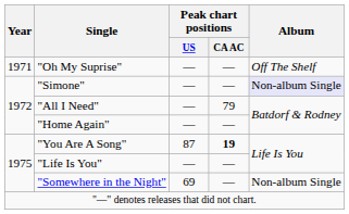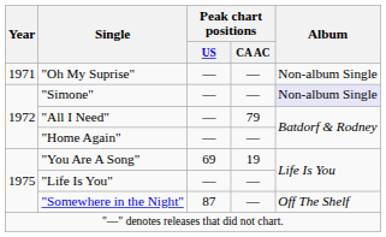"Oh My Suprise" | Album: Off The Shelf -> Non-album Single
"You Are A Song" | Peak chart positions / US: 87 -> 69
"You Are A Song" | Peak chart positions / CA AC: bold -> normal
"Somewhere in the Night" | Peak chart positions / US: 69 -> 87
"Somewhere in the Night" | Album: Non-album Single -> Off The Shelf
